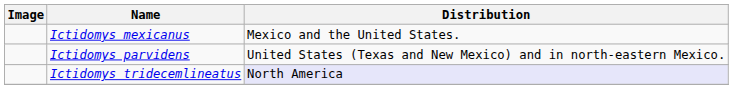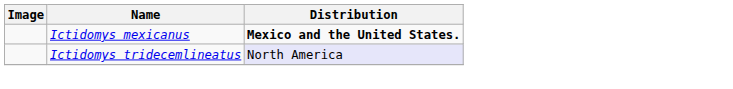Ictidomys mexicanus | Distribution: normal -> bold
- row: Ictidomys parvidens | United States (Texas and New Mexico) and in north-eastern Mexico.
